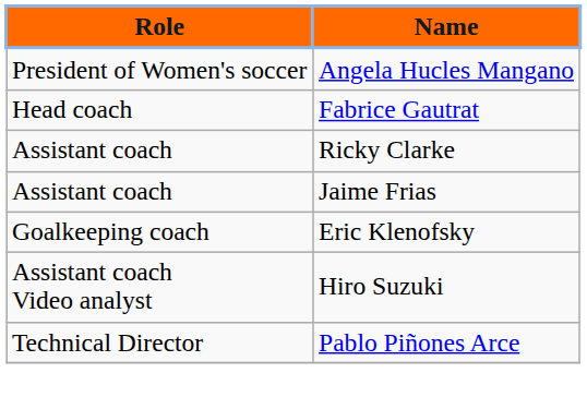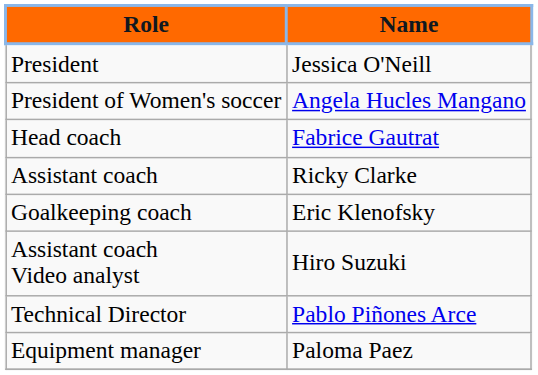+ row: President | Jessica O'Neill
- row: Assistant coach | Jaime Frias
+ row: Equipment manager | Paloma Paez
